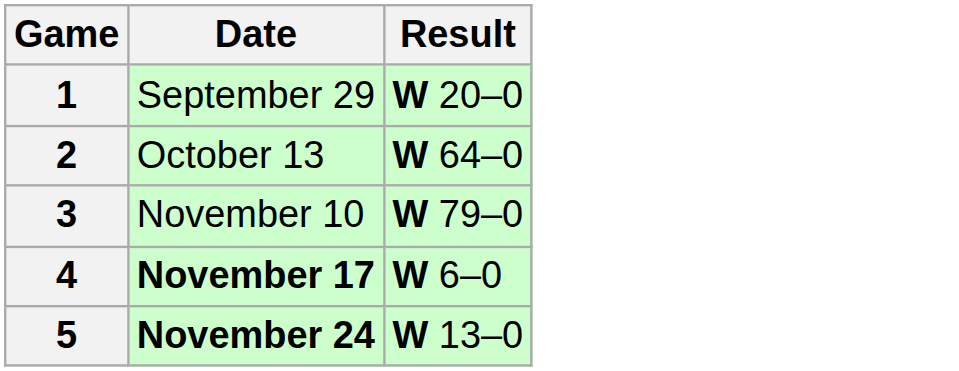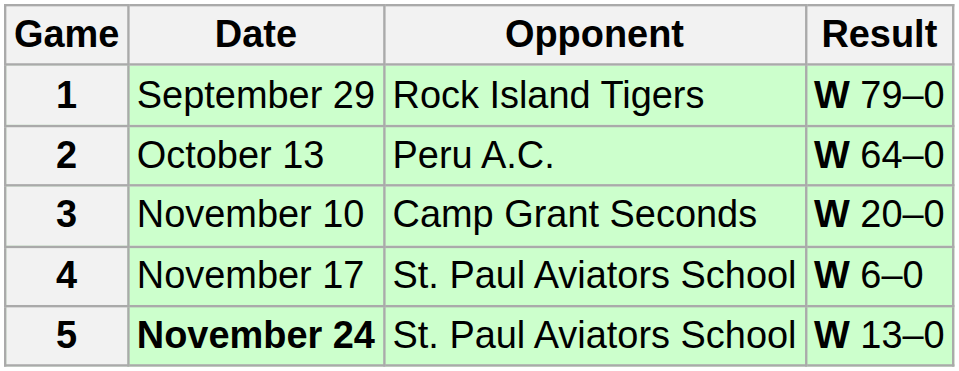+ column: Opponent | Rock Island Tigers | Peru A.C. | Camp Grant Seconds | St. Paul Aviators School | St. Paul Aviators School
1 | Result: W 20–0 -> W 79–0
3 | Result: W 79–0 -> W 20–0
4 | Date: bold -> normal
